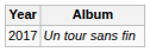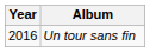Un tour sans fin | Year: 2017 -> 2016
